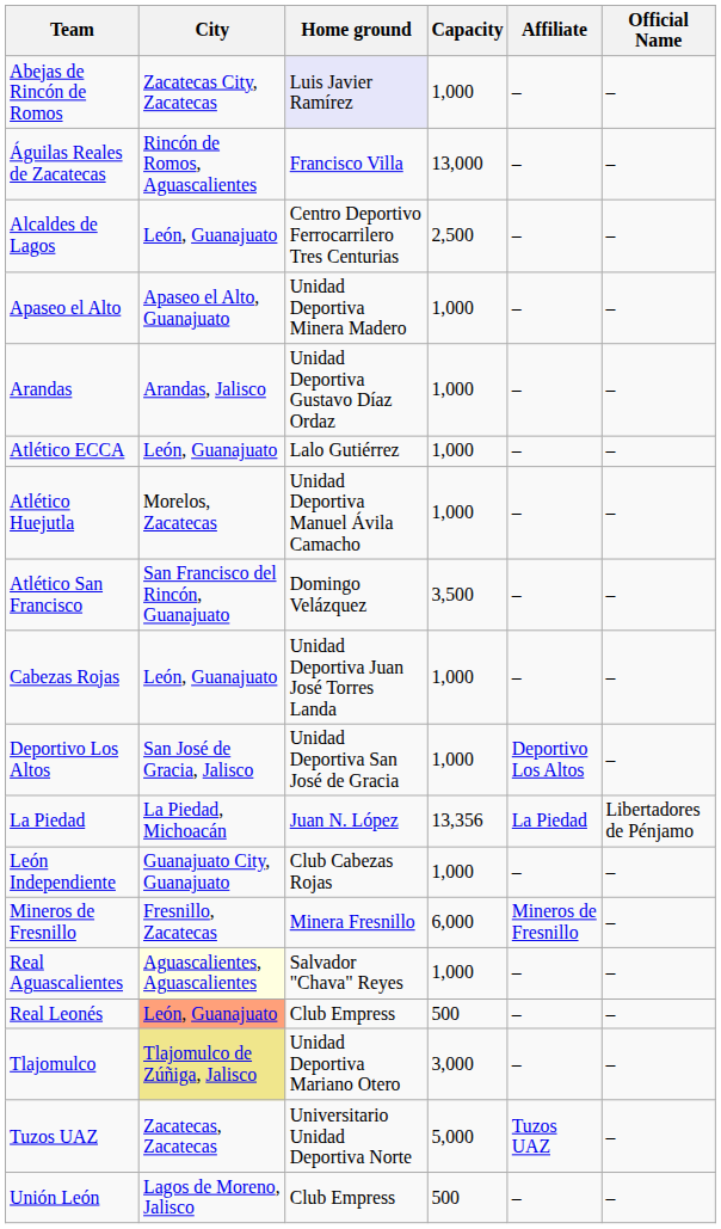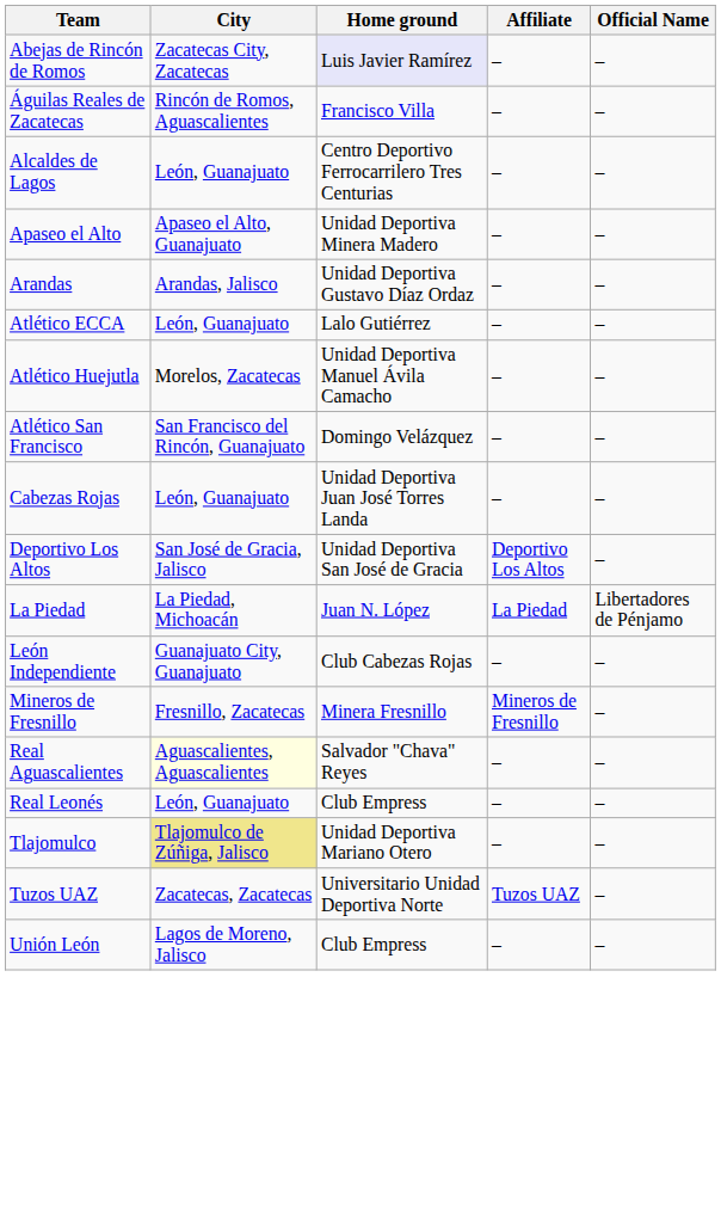- column: Capacity | 1,000 | 13,000 | 2,500 | 1,000 | 1,000 | 1,000 | 1,000 | 3,500 | 1,000 | 1,000 | 13,356 | 1,000 | 6,000 | 1,000 | 500 | 3,000 | 5,000 | 500
Real Leonés | City: lightsalmon background -> no background
